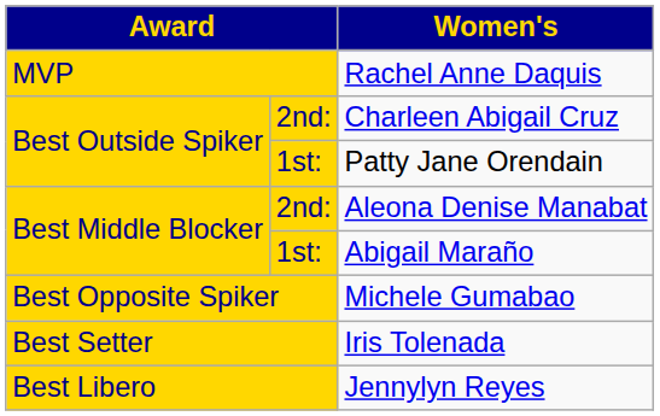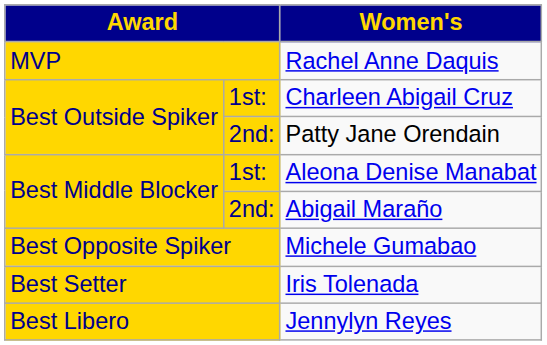Charleen Abigail Cruz | column 2: 2nd: -> 1st:
Patty Jane Orendain | column 2: 1st: -> 2nd:
Aleona Denise Manabat | column 2: 2nd: -> 1st:
Abigail Maraño | column 2: 1st: -> 2nd:
